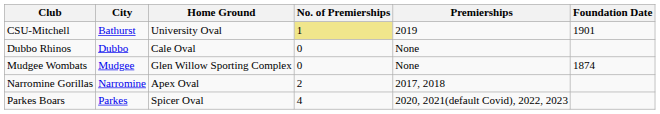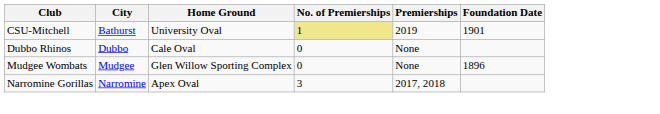Mudgee Wombats | Foundation Date: 1874 -> 1896
Narromine Gorillas | No. of Premierships: 2 -> 3
- row: Parkes Boars | Parkes | Spicer Oval | 4 | 2020, 2021(default Covid), 2022, 2023
